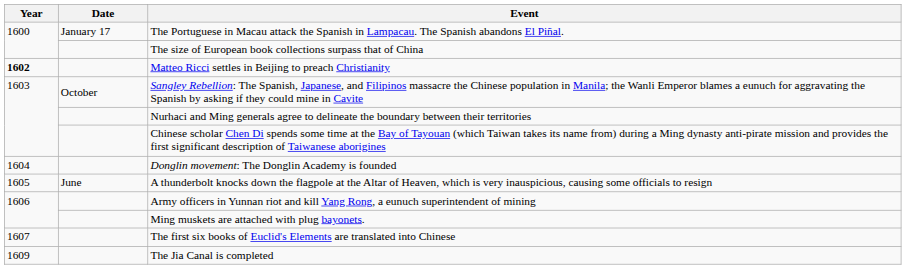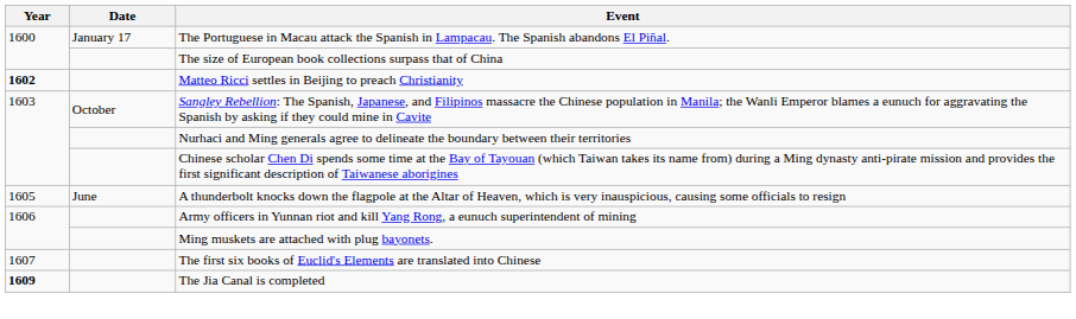- row: 1604 | Donglin movement: The Donglin Academy is founded
The Jia Canal is completed | Year: normal -> bold
